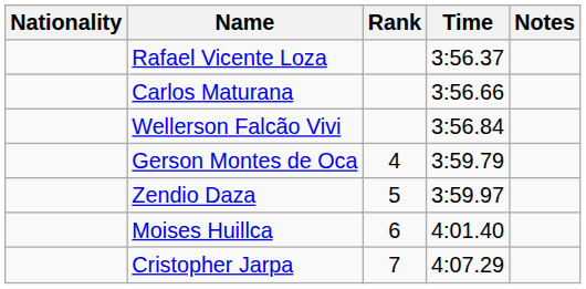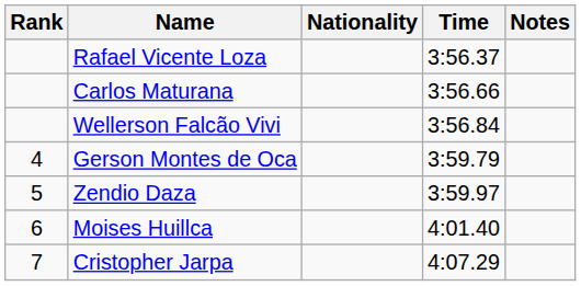columns swapped: Rank <-> Nationality
